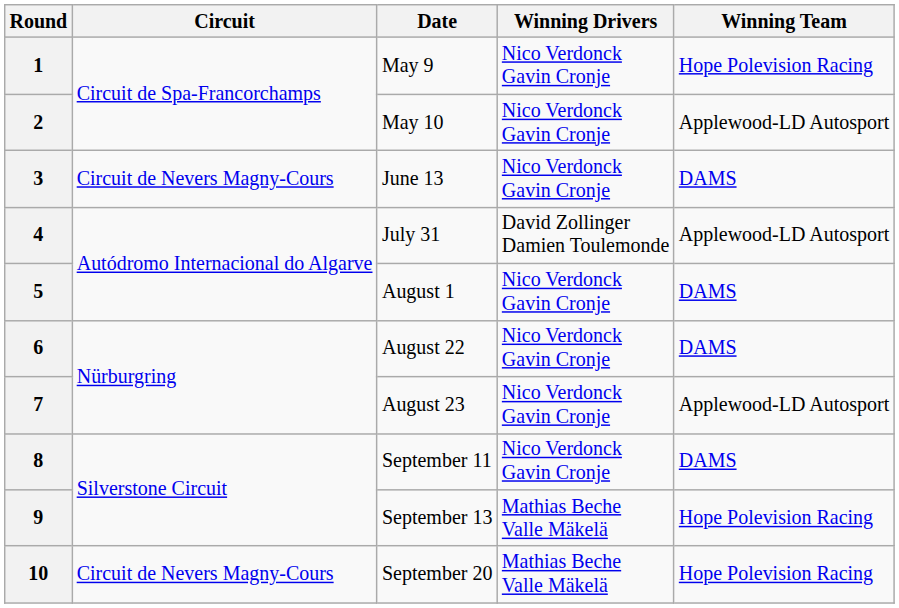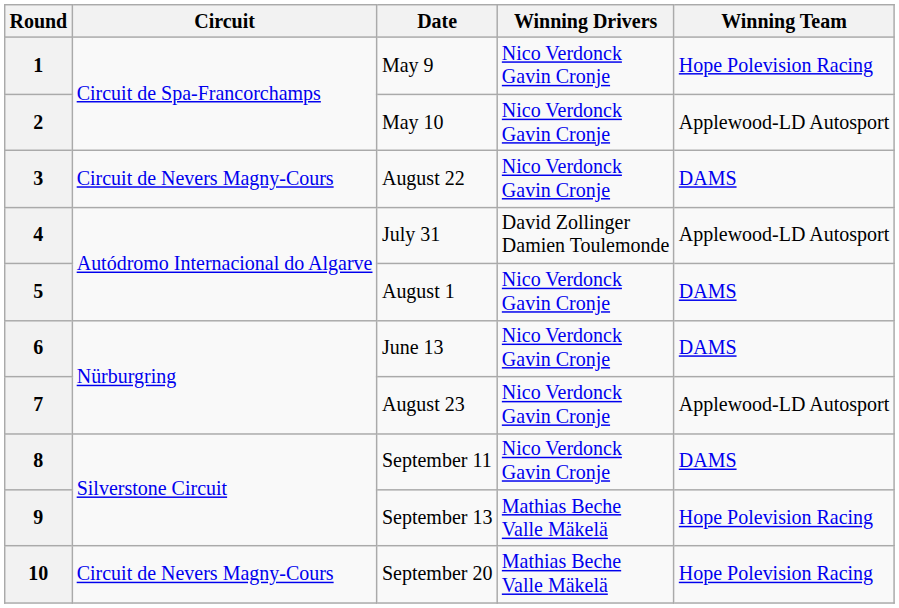3 | Date: June 13 -> August 22
6 | Date: August 22 -> June 13
